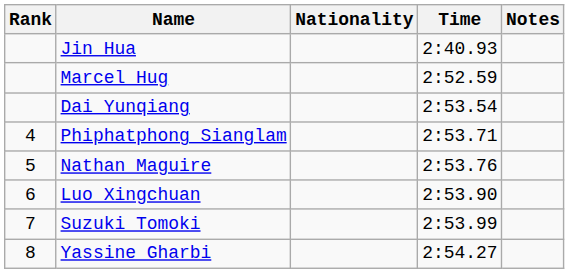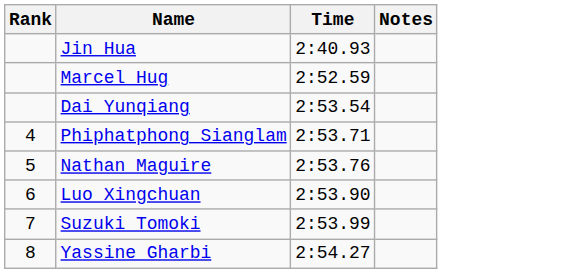- column: Nationality
